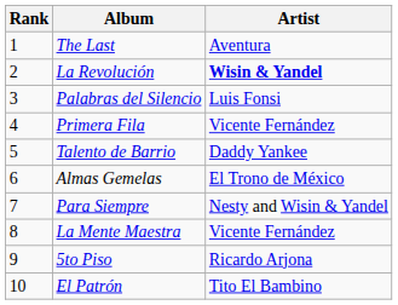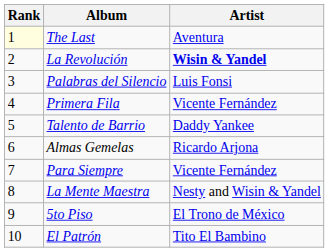The Last | Rank: no background -> lightyellow background
Almas Gemelas | Artist: El Trono de México -> Ricardo Arjona
Para Siempre | Artist: Nesty and Wisin & Yandel -> Vicente Fernández
La Mente Maestra | Artist: Vicente Fernández -> Nesty and Wisin & Yandel
5to Piso | Artist: Ricardo Arjona -> El Trono de México
